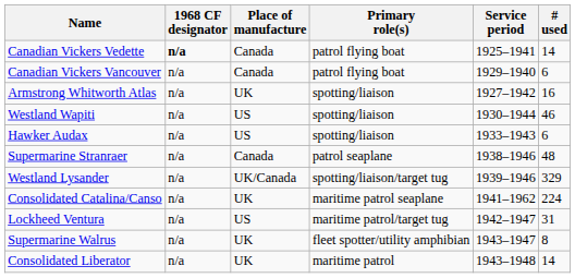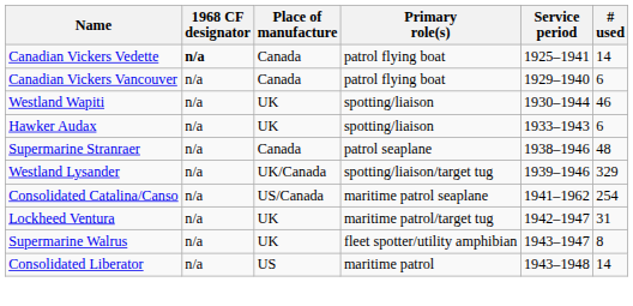- row: Armstrong Whitworth Atlas | n/a | UK | spotting/liaison | 1927–1942 | 16
Westland Wapiti | Place of manufacture: US -> UK
Hawker Audax | Place of manufacture: US -> UK
Consolidated Catalina/Canso | Place of manufacture: UK -> US/Canada
Consolidated Catalina/Canso | # used: 224 -> 254
Lockheed Ventura | Place of manufacture: US -> UK
Consolidated Liberator | Place of manufacture: UK -> US
